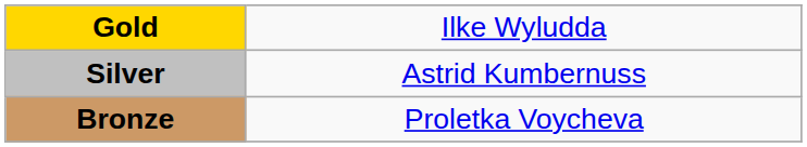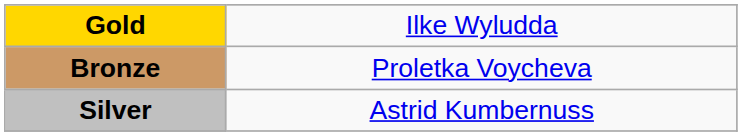rows swapped: Silver <-> Bronze
